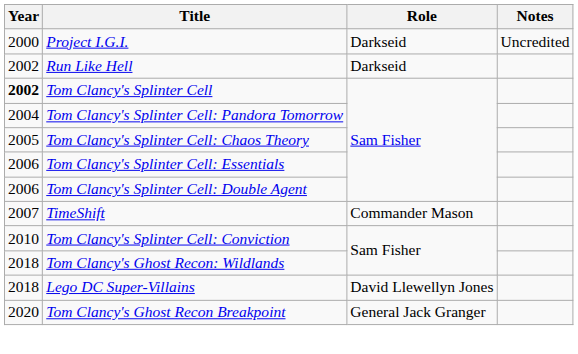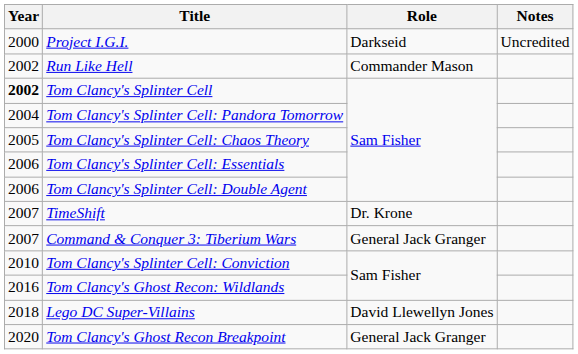Run Like Hell | Role: Darkseid -> Commander Mason
TimeShift | Role: Commander Mason -> Dr. Krone
+ row: 2007 | Command & Conquer 3: Tiberium Wars | General Jack Granger
Tom Clancy's Ghost Recon: Wildlands | Year: 2018 -> 2016
